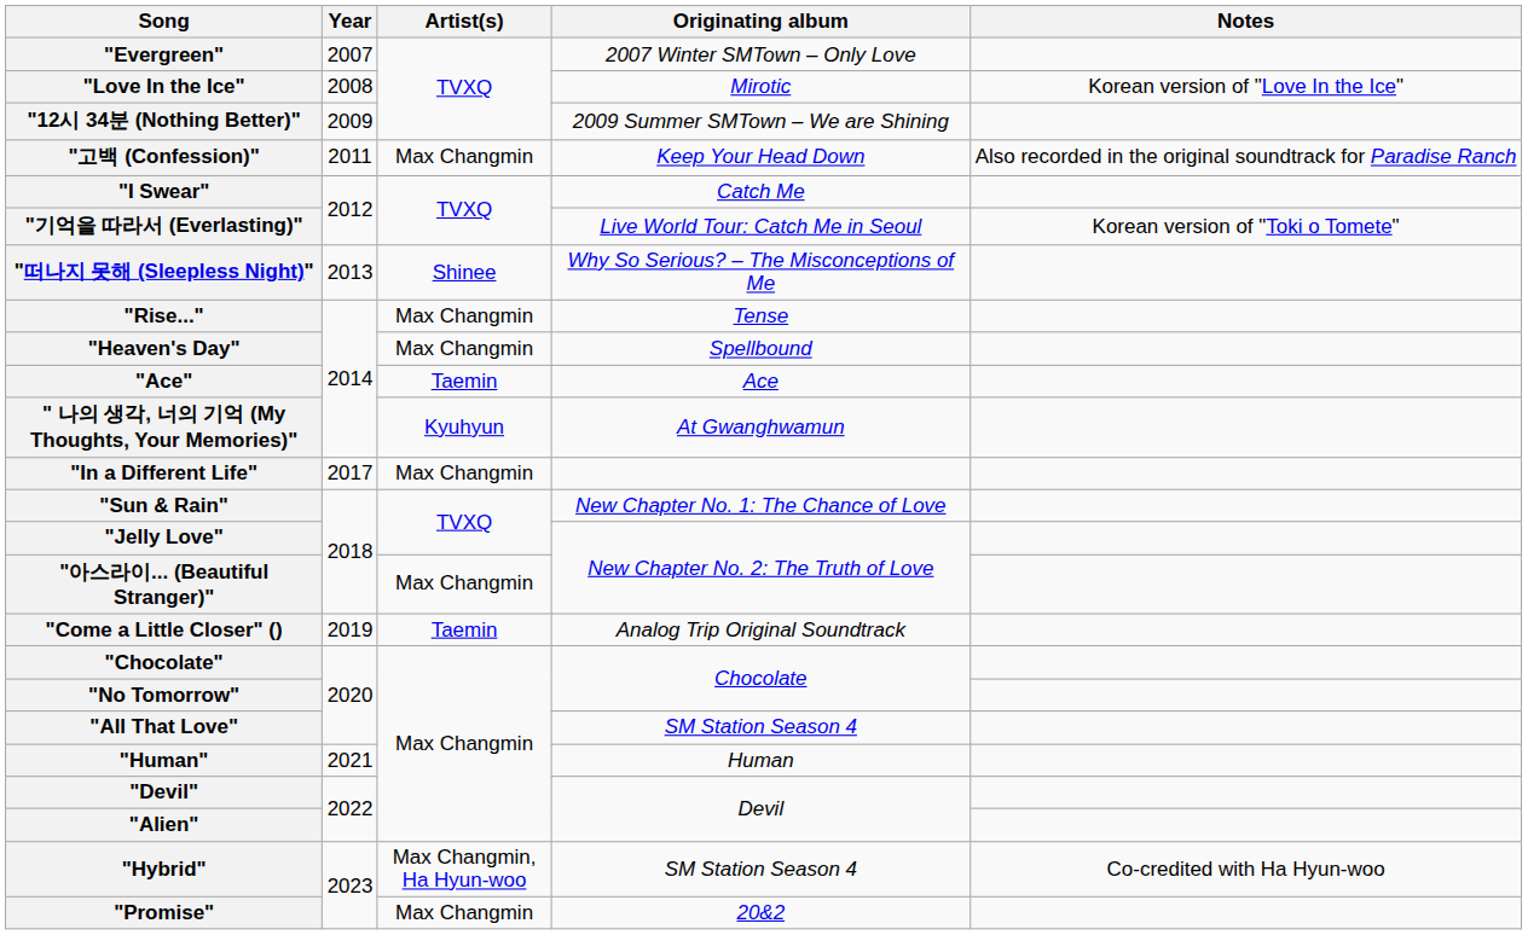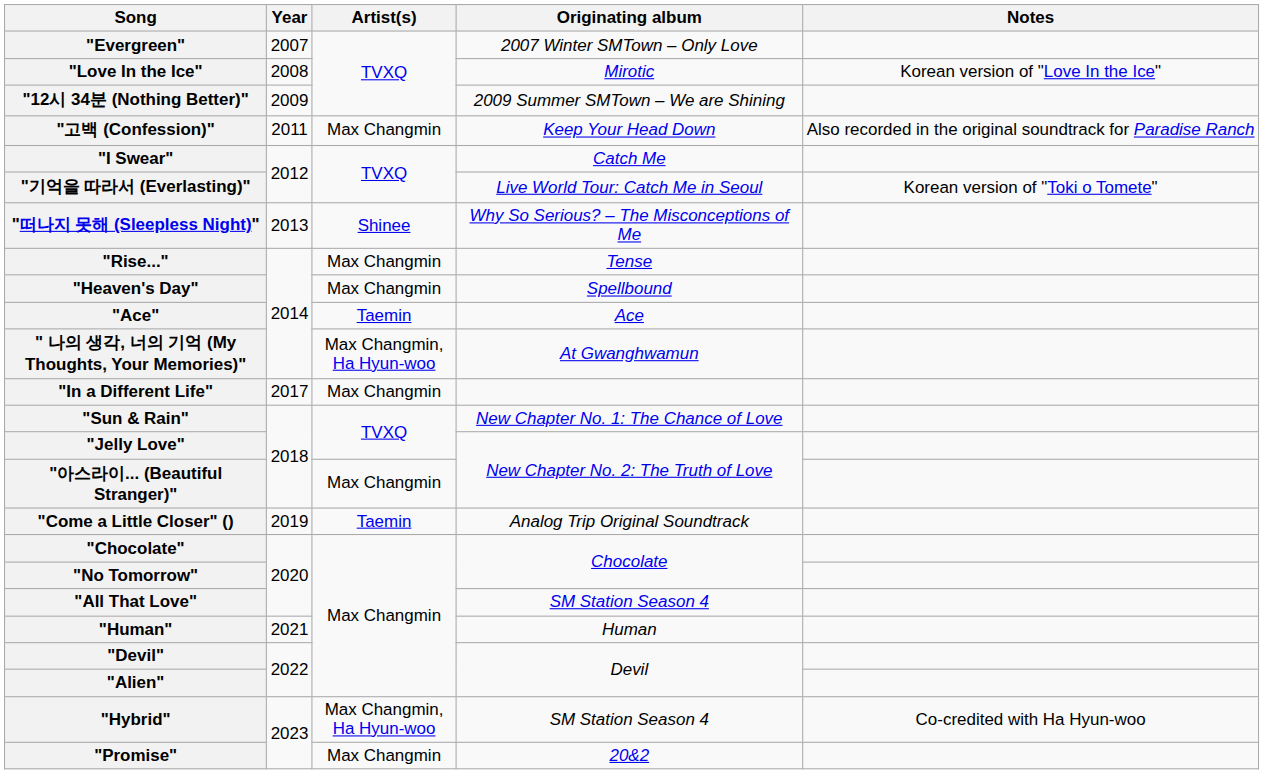" 나의 생각, 너의 기억 (My Thoughts, Your Memories)" | Artist(s): Kyuhyun -> Max Changmin, Ha Hyun-woo
